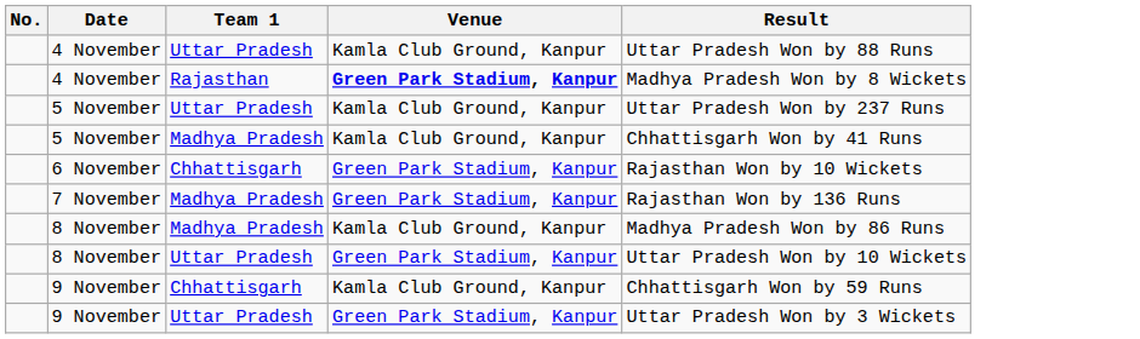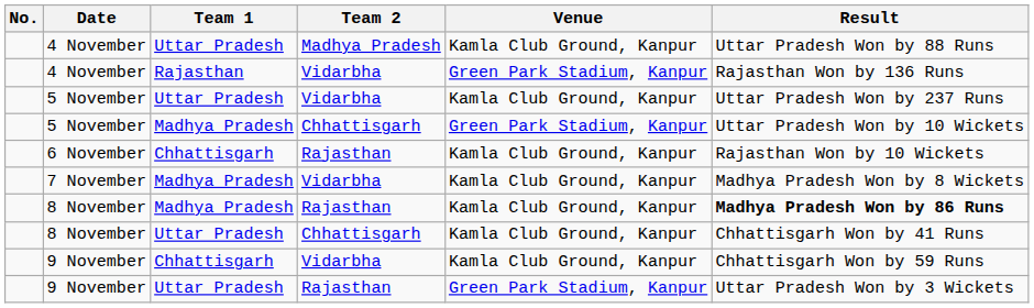+ column: Team 2 | Madhya Pradesh | Vidarbha | Vidarbha | Chhattisgarh | Rajasthan | Vidarbha | Rajasthan | Chhattisgarh | Vidarbha | Rajasthan
4 November / Rajasthan | Venue: bold -> normal
4 November / Rajasthan | Result: Madhya Pradesh Won by 8 Wickets -> Rajasthan Won by 136 Runs
5 November / Madhya Pradesh | Venue: Kamla Club Ground, Kanpur -> Green Park Stadium, Kanpur
5 November / Madhya Pradesh | Result: Chhattisgarh Won by 41 Runs -> Uttar Pradesh Won by 10 Wickets
6 November | Venue: Green Park Stadium, Kanpur -> Kamla Club Ground, Kanpur
7 November | Venue: Green Park Stadium, Kanpur -> Kamla Club Ground, Kanpur
7 November | Result: Rajasthan Won by 136 Runs -> Madhya Pradesh Won by 8 Wickets
8 November / Madhya Pradesh | Result: normal -> bold
8 November / Uttar Pradesh | Venue: Green Park Stadium, Kanpur -> Kamla Club Ground, Kanpur
8 November / Uttar Pradesh | Result: Uttar Pradesh Won by 10 Wickets -> Chhattisgarh Won by 41 Runs
